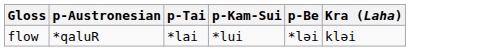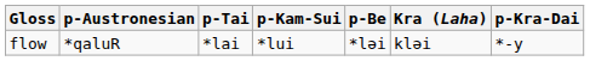+ column: p-Kra-Dai | *-y
